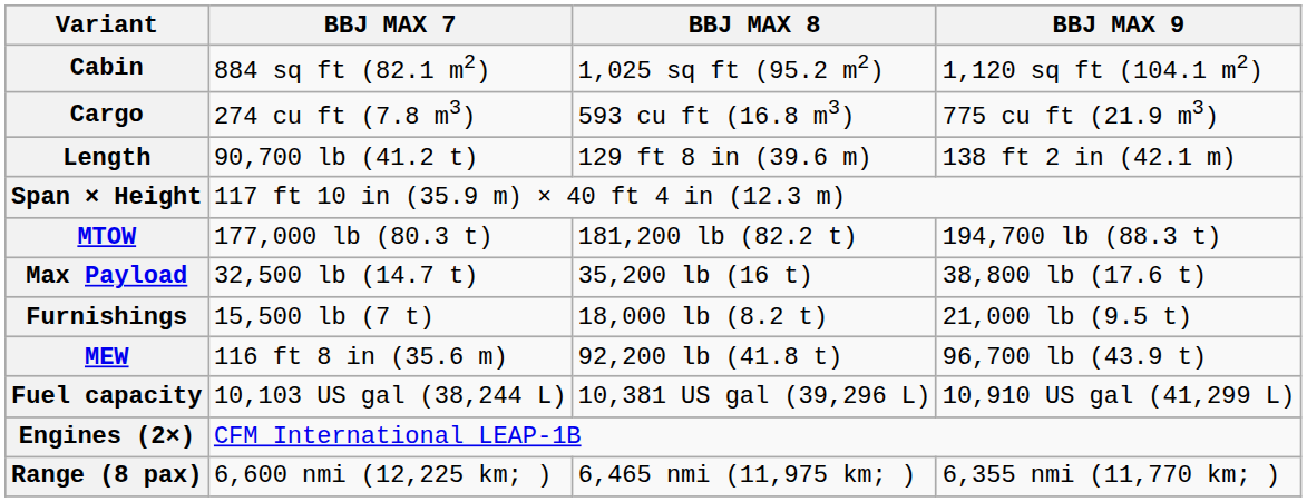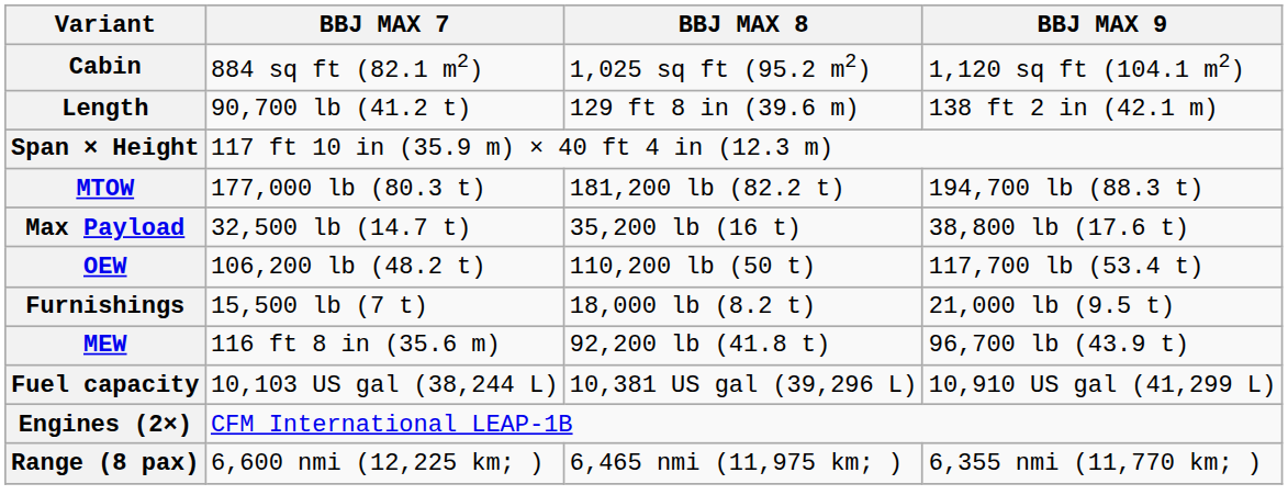- row: Cargo | 274 cu ft (7.8 m3) | 593 cu ft (16.8 m3) | 775 cu ft (21.9 m3)
+ row: OEW | 106,200 lb (48.2 t) | 110,200 lb (50 t) | 117,700 lb (53.4 t)
